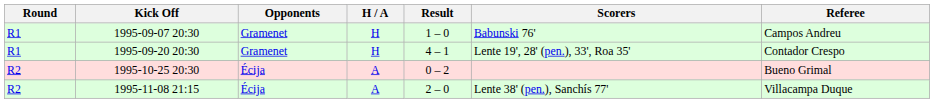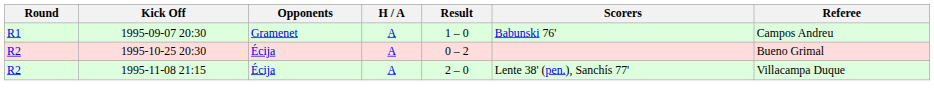1995-09-07 20:30 | H / A: H -> A
- row: R1 | 1995-09-20 20:30 | Gramenet | H | 4 – 1 | Lente 19', 28' (pen.), 33', Roa 35' | Contador Crespo
